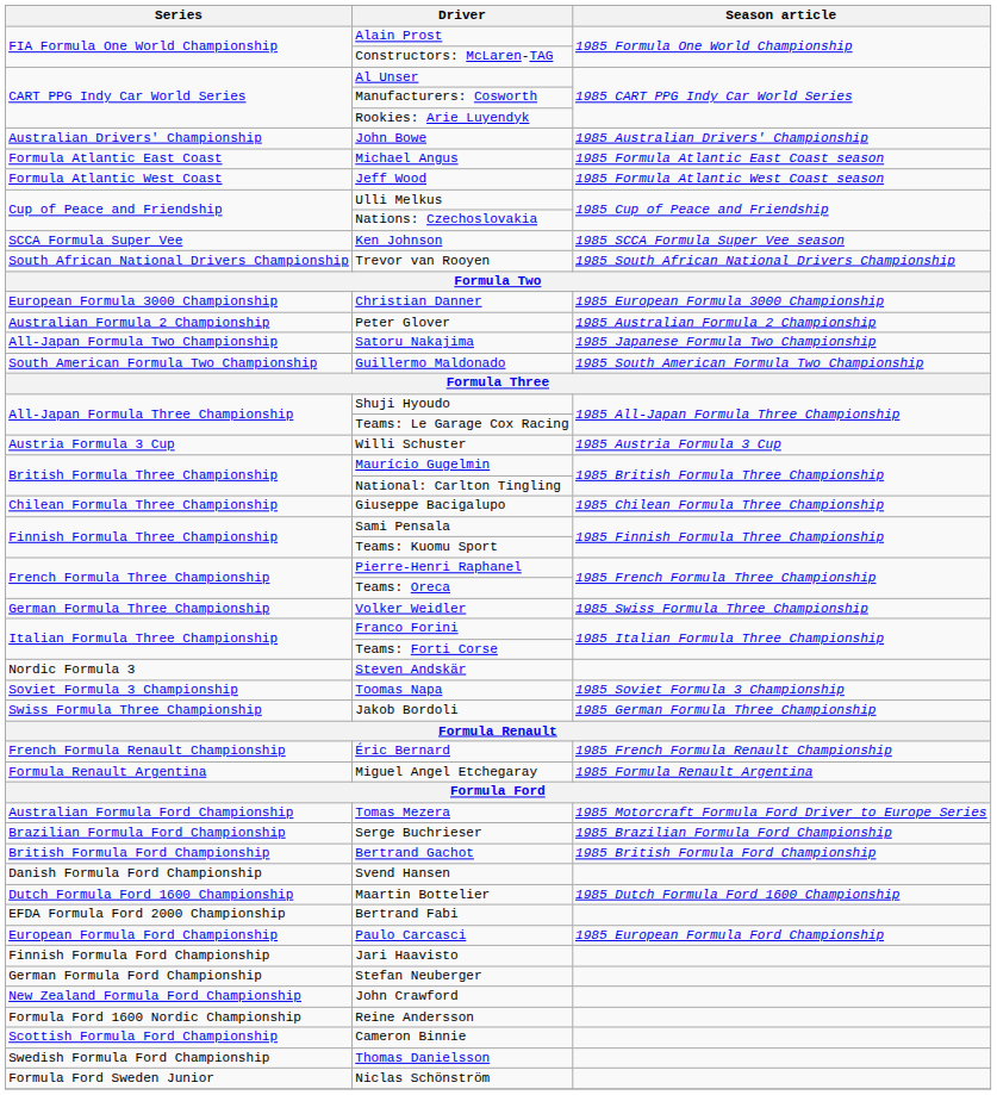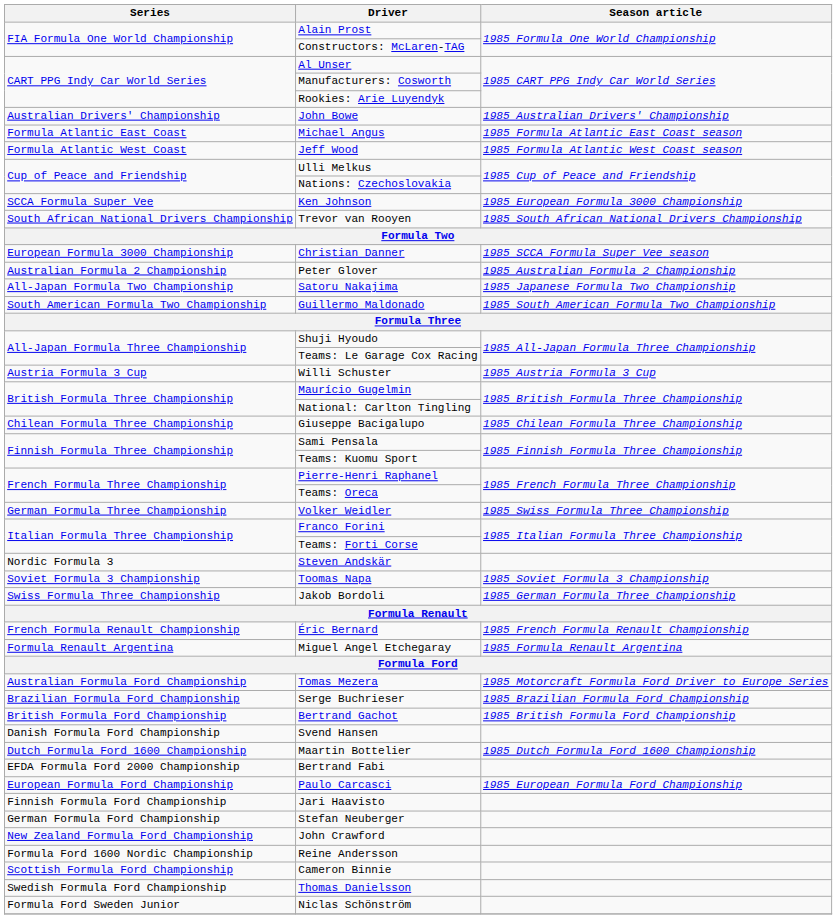Ken Johnson | Season article: 1985 SCCA Formula Super Vee season -> 1985 European Formula 3000 Championship
Christian Danner | Season article: 1985 European Formula 3000 Championship -> 1985 SCCA Formula Super Vee season
